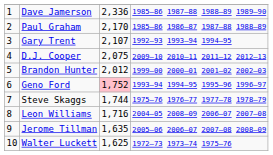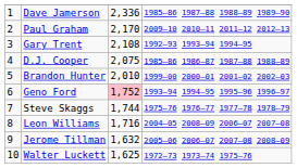Paul Graham | column 4: 1985–86 1986–87 1987–88 1988–89 -> 2009–10 2010–11 2011–12 2012–13
Gary Trent | column 3: 2,107 -> 2,108
D.J. Cooper | column 4: 2009–10 2010–11 2011–12 2012–13 -> 1985–86 1986–87 1987–88 1988–89
Brandon Hunter | column 3: 2,012 -> 2,010
Jerome Tillman | column 3: 1,635 -> 1,632
